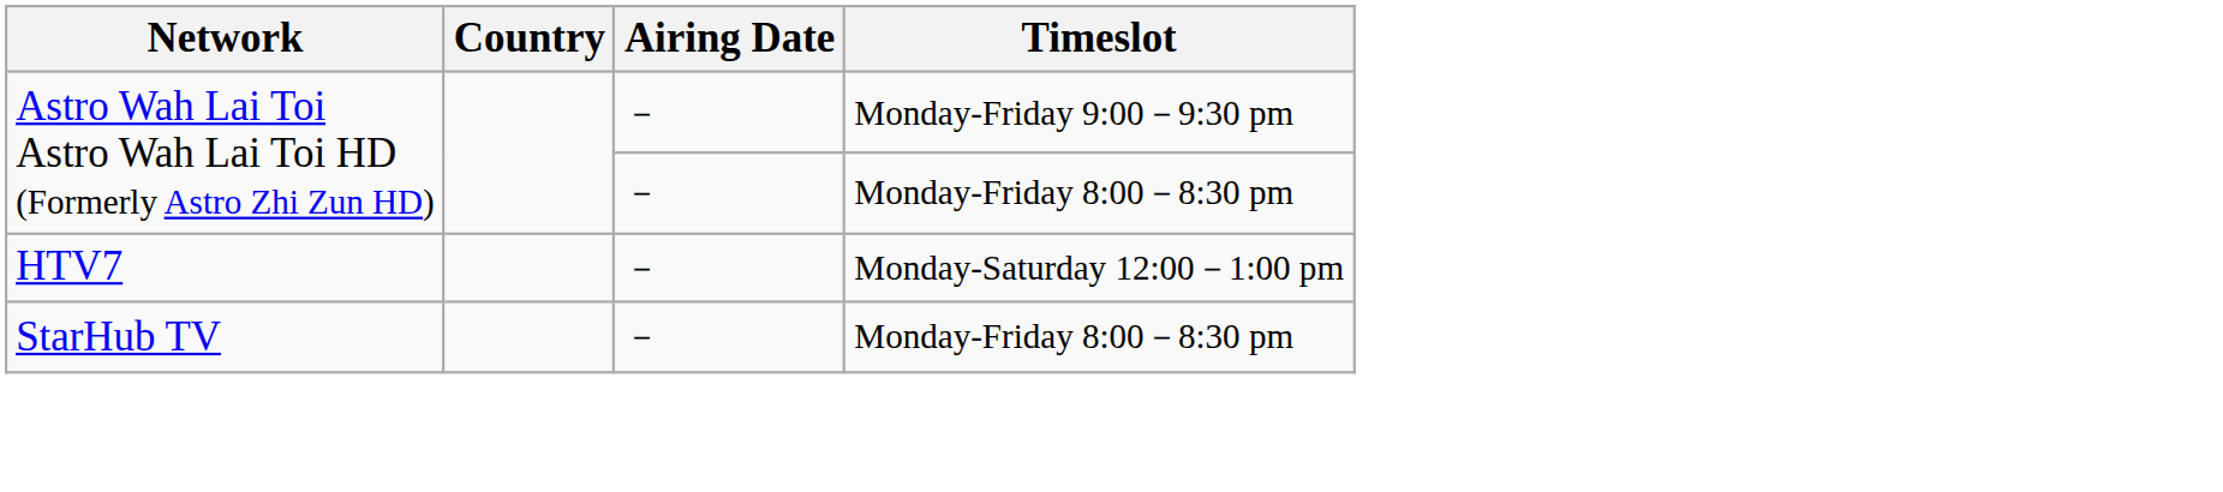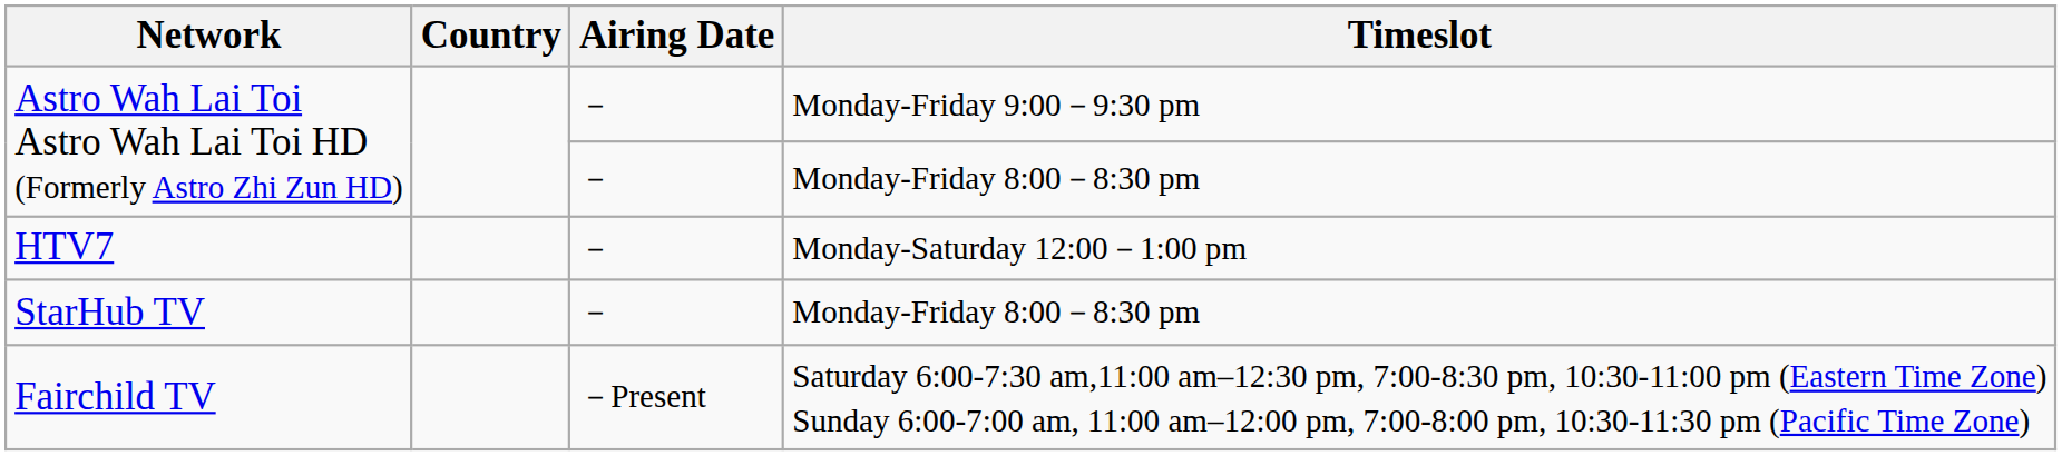+ row: Fairchild TV | －Present | Saturday 6:00-7:30 am,11:00 am–12:30 pm, 7:00-8:30 pm, 10:30-11:00 pm (Eastern Time Zone) Sunday 6:00-7:00 am, 11:00 am–12:00 pm, 7:00-8:00 pm, 10:30-11:30 pm (Pacific Time Zone)
